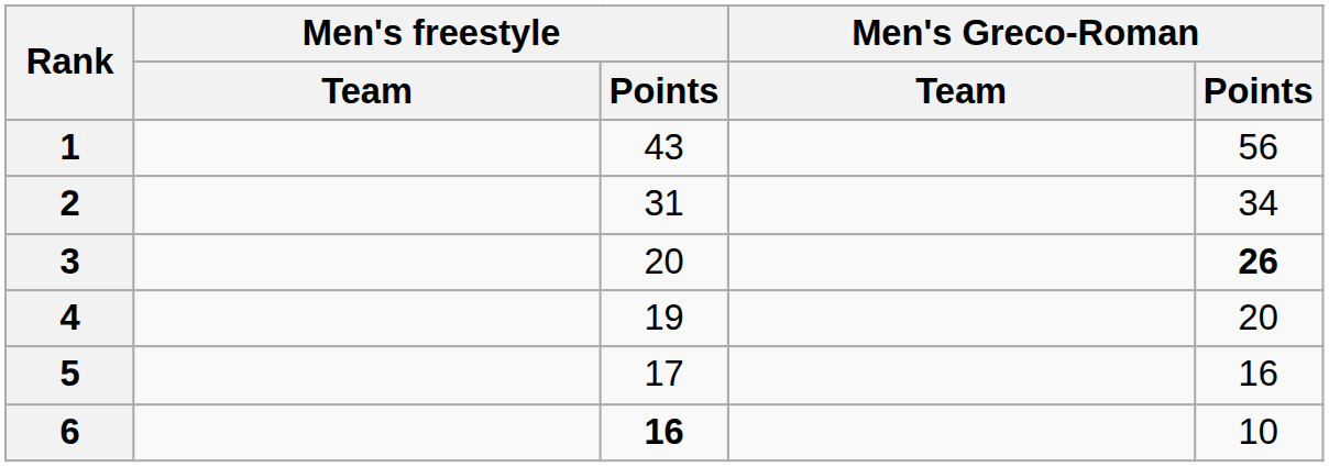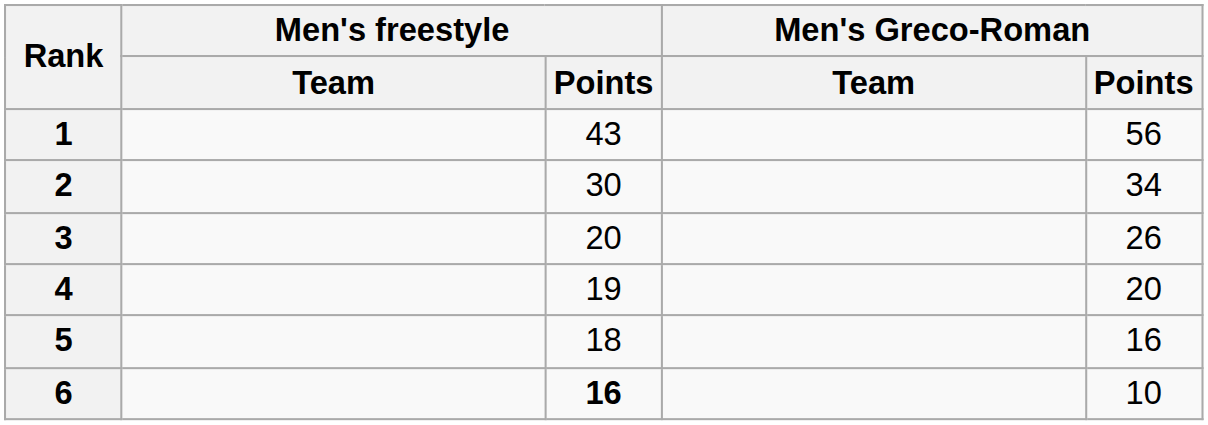2 | Men's freestyle / Points: 31 -> 30
3 | Men's Greco-Roman / Points: bold -> normal
5 | Men's freestyle / Points: 17 -> 18
